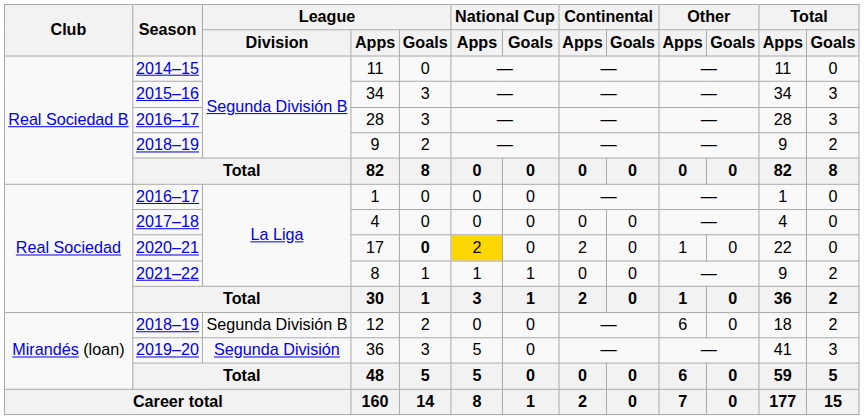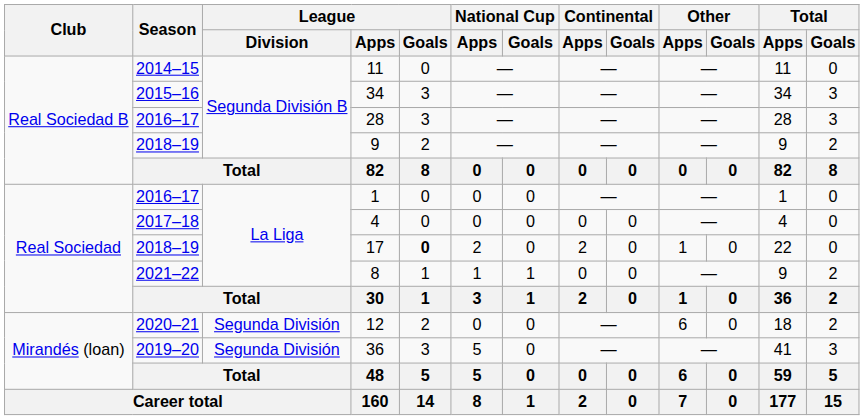17 | Season: 2020–21 -> 2018–19
17 | National Cup / Apps: gold background -> no background
12 | Season: 2018–19 -> 2020–21
12 | League / Division: Segunda División B -> Segunda División
